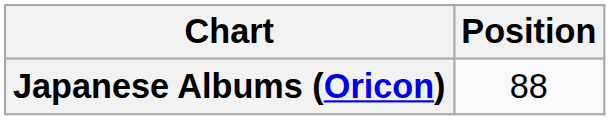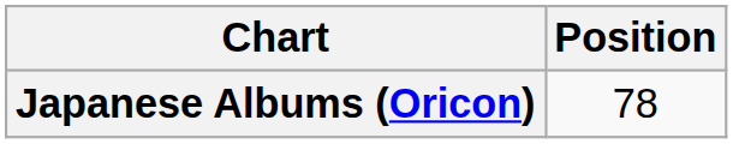Japanese Albums (Oricon) | Position: 88 -> 78
